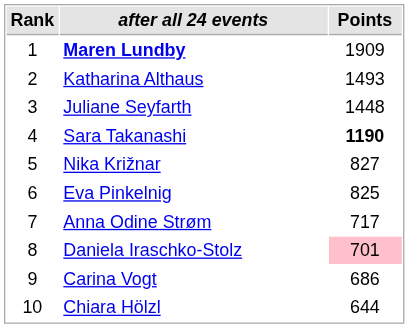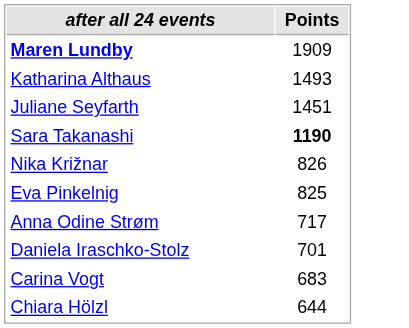- column: Rank | 1 | 2 | 3 | 4 | 5 | 6 | 7 | 8 | 9 | 10
Juliane Seyfarth | Points: 1448 -> 1451
Nika Križnar | Points: 827 -> 826
Daniela Iraschko-Stolz | Points: pink background -> no background
Carina Vogt | Points: 686 -> 683
